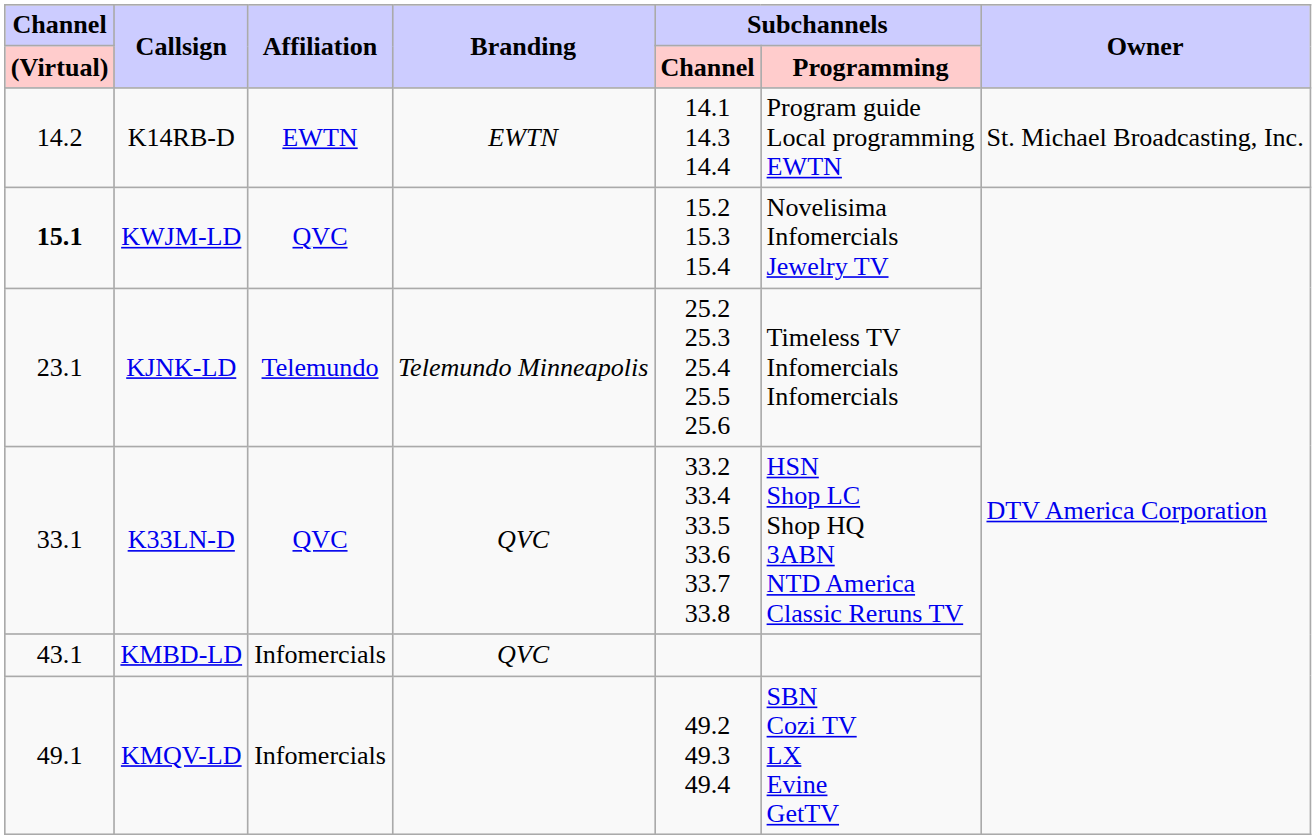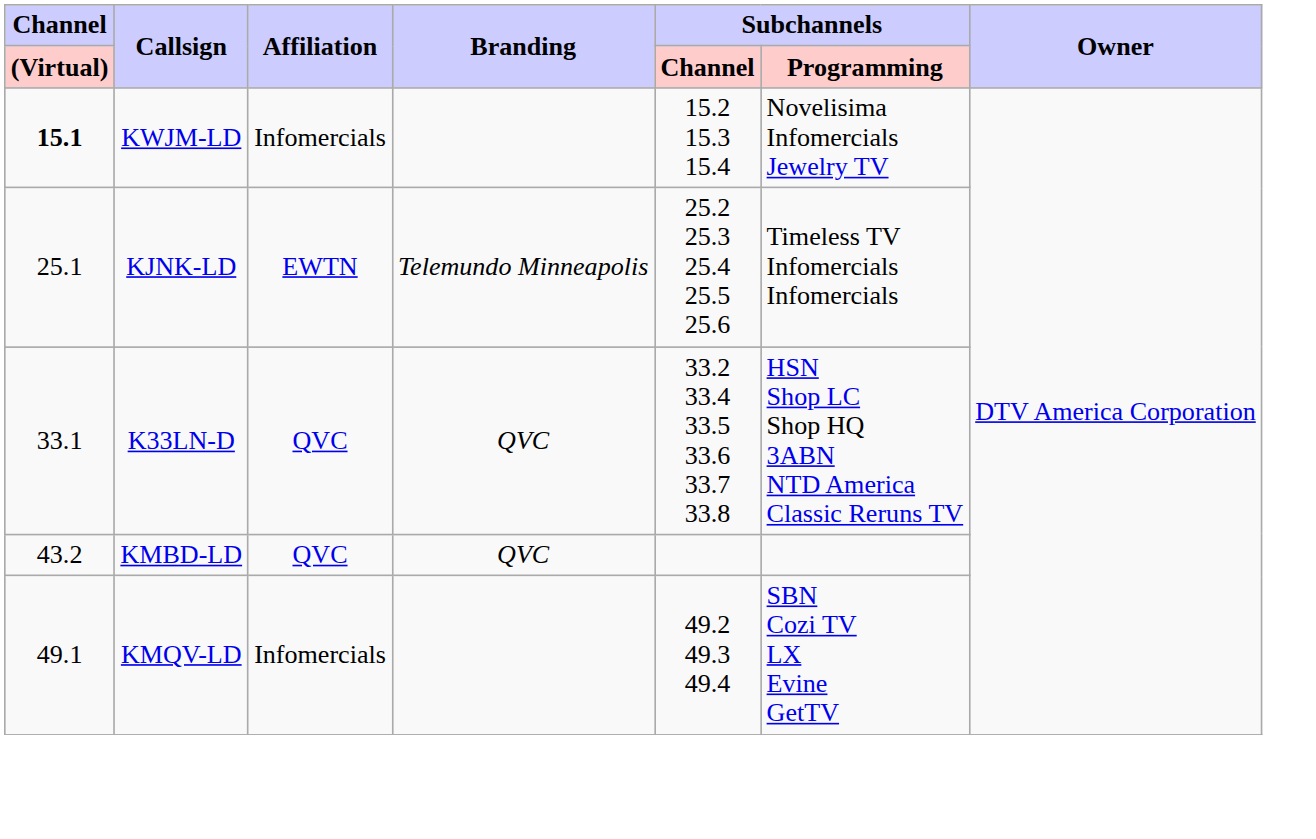- row: 14.2 | K14RB-D | EWTN | EWTN | 14.1 14.3 14.4 | Program guide Local programming EWTN | St. Michael Broadcasting, Inc.
KWJM-LD | Affiliation: QVC -> Infomercials
KJNK-LD | Channel / (Virtual): 23.1 -> 25.1
KJNK-LD | Affiliation: Telemundo -> EWTN
KMBD-LD | Channel / (Virtual): 43.1 -> 43.2
KMBD-LD | Affiliation: Infomercials -> QVC
